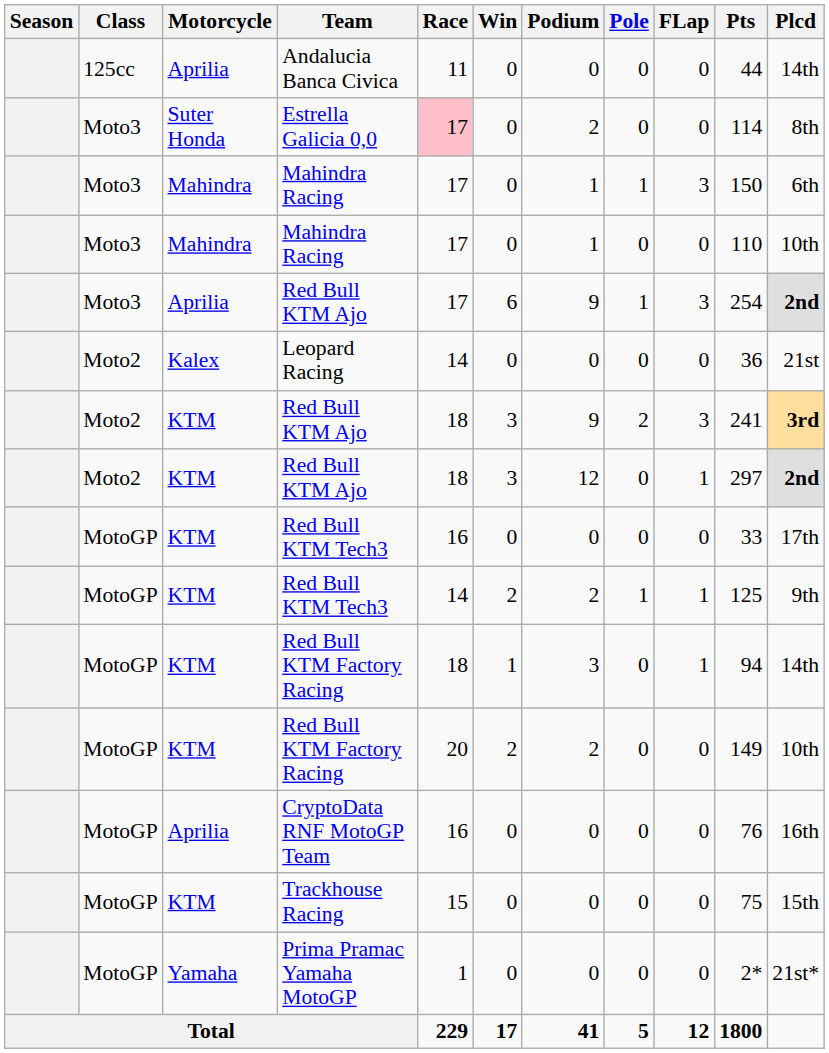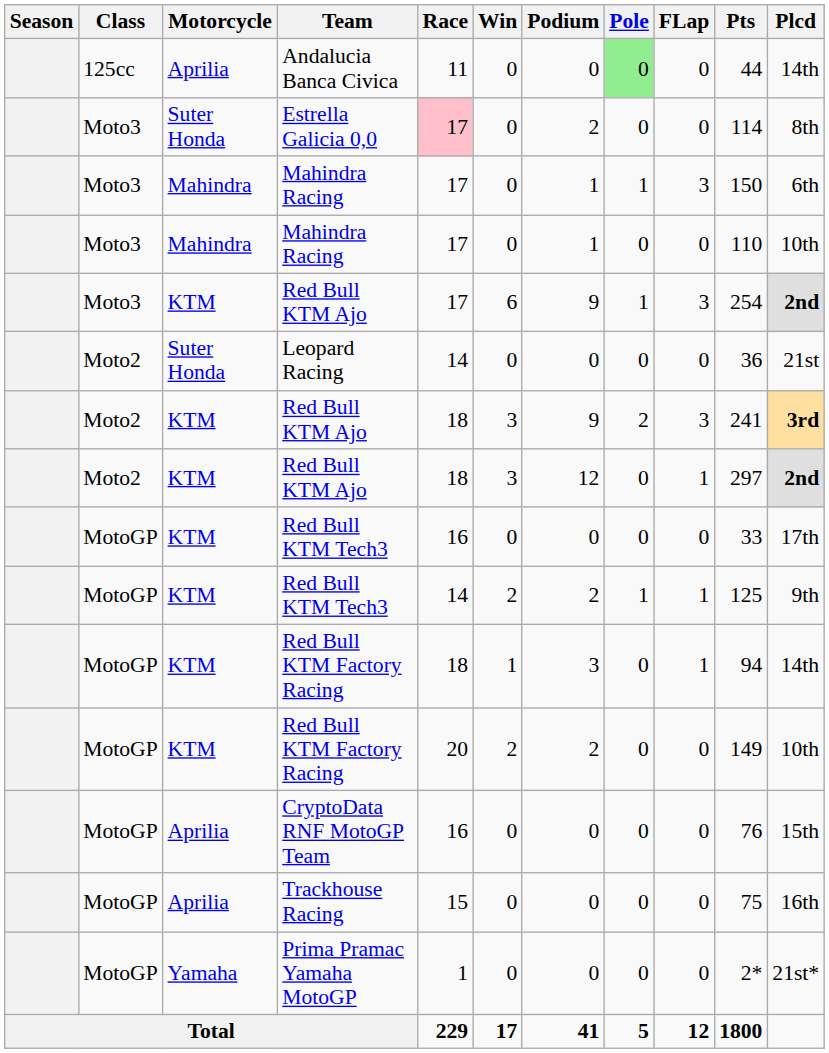Andalucia Banca Civica | Pole: no background -> lightgreen background
Moto3 / Red Bull KTM Ajo | Motorcycle: Aprilia -> KTM
Leopard Racing | Motorcycle: Kalex -> Suter Honda
CryptoData RNF MotoGP Team | Plcd: 16th -> 15th
Trackhouse Racing | Motorcycle: KTM -> Aprilia
Trackhouse Racing | Plcd: 15th -> 16th
